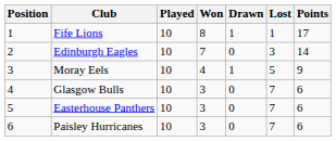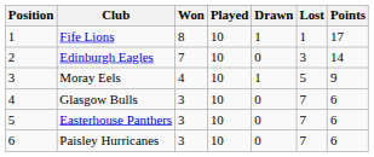columns swapped: Played <-> Won
